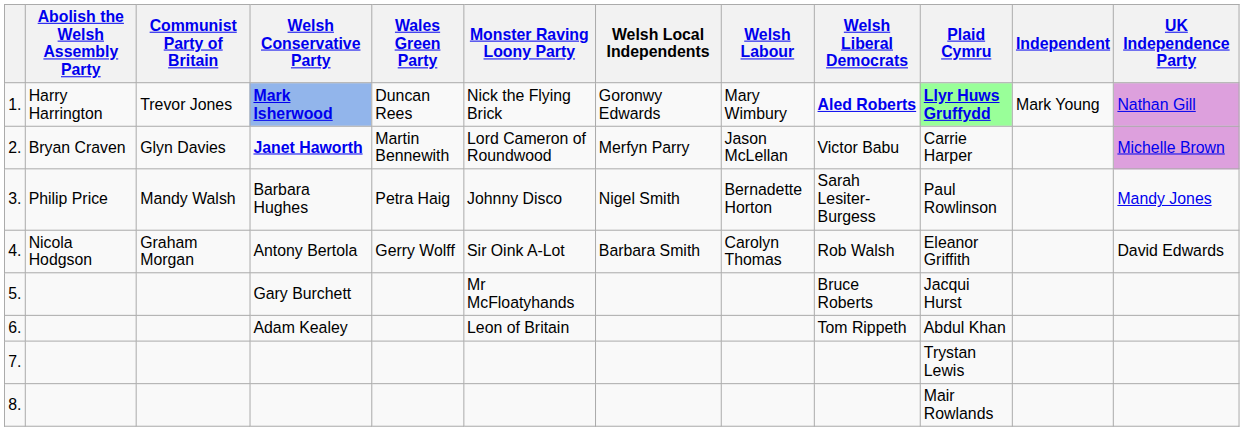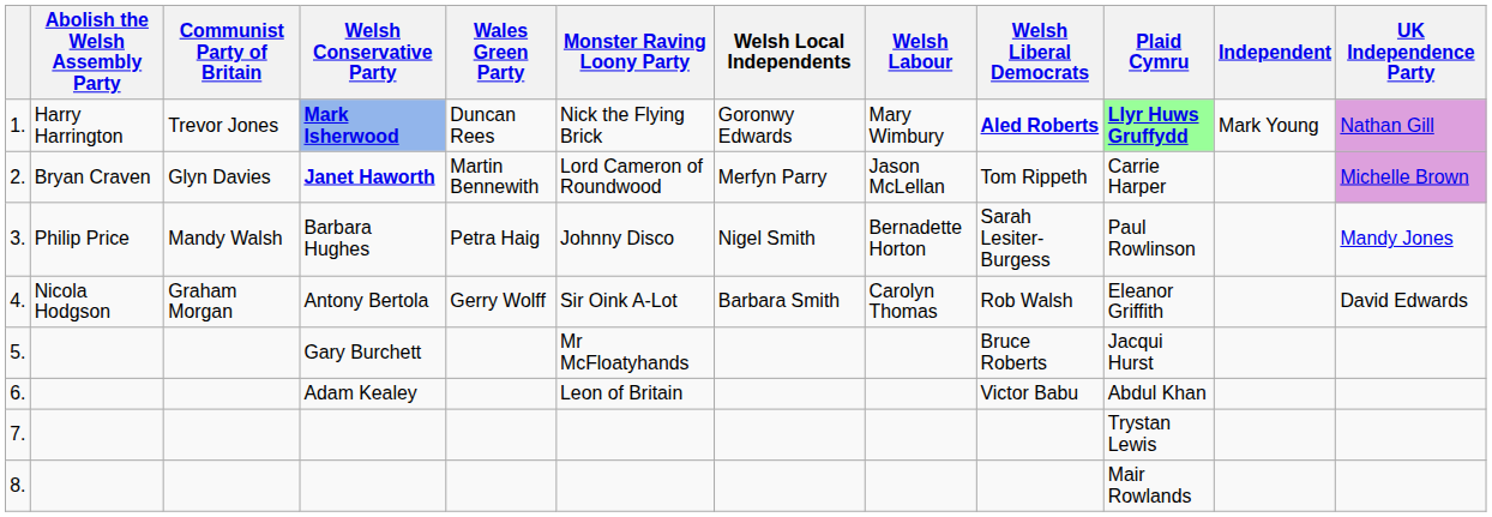2. | Welsh Liberal Democrats: Victor Babu -> Tom Rippeth
6. | Welsh Liberal Democrats: Tom Rippeth -> Victor Babu
